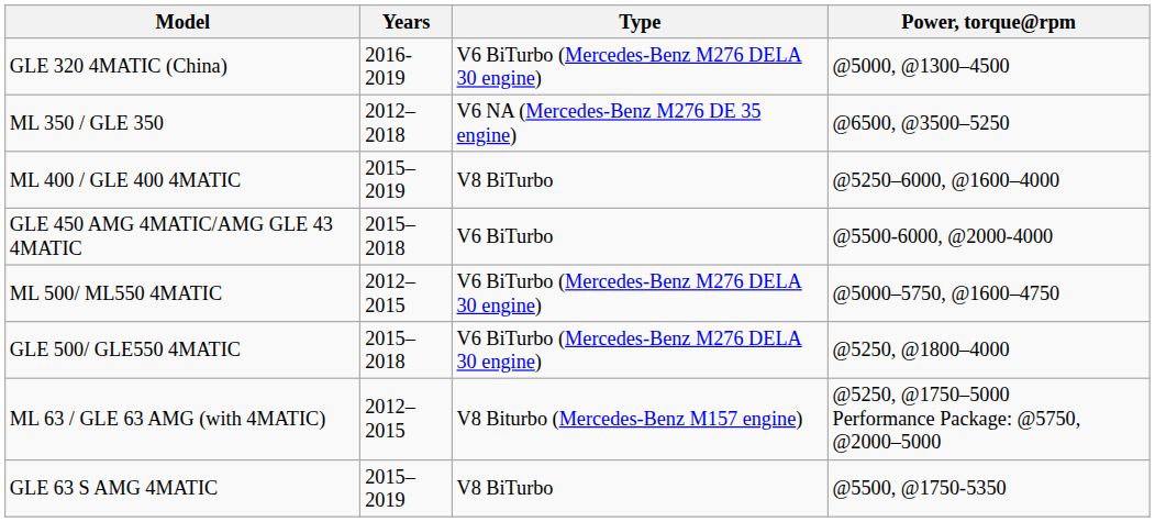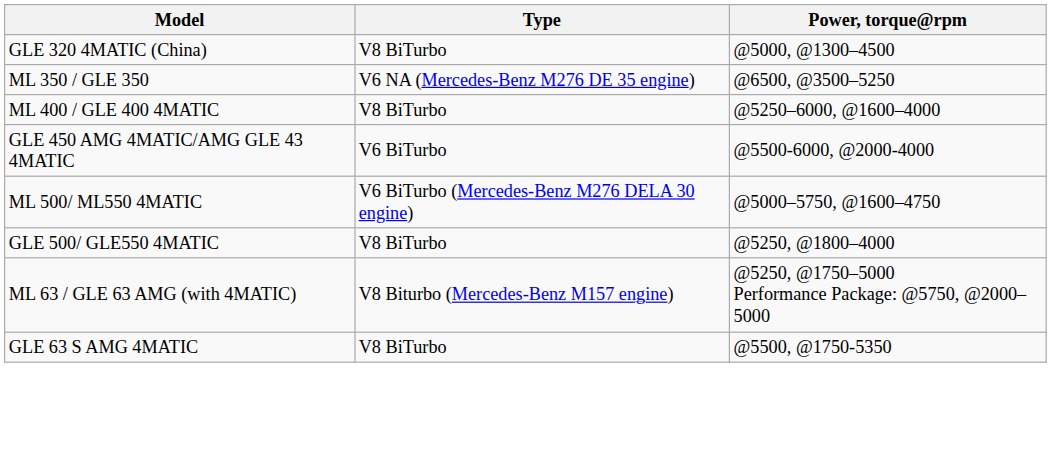- column: Years | 2016-2019 | 2012–2018 | 2015–2019 | 2015–2018 | 2012–2015 | 2015–2018 | 2012–2015 | 2015–2019
GLE 320 4MATIC (China) | Type: V6 BiTurbo (Mercedes-Benz M276 DELA 30 engine) -> V8 BiTurbo
GLE 500/ GLE550 4MATIC | Type: V6 BiTurbo (Mercedes-Benz M276 DELA 30 engine) -> V8 BiTurbo
